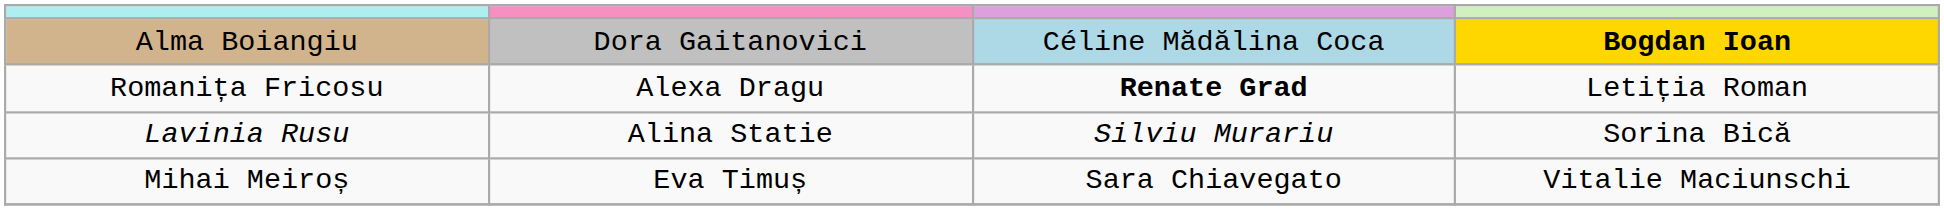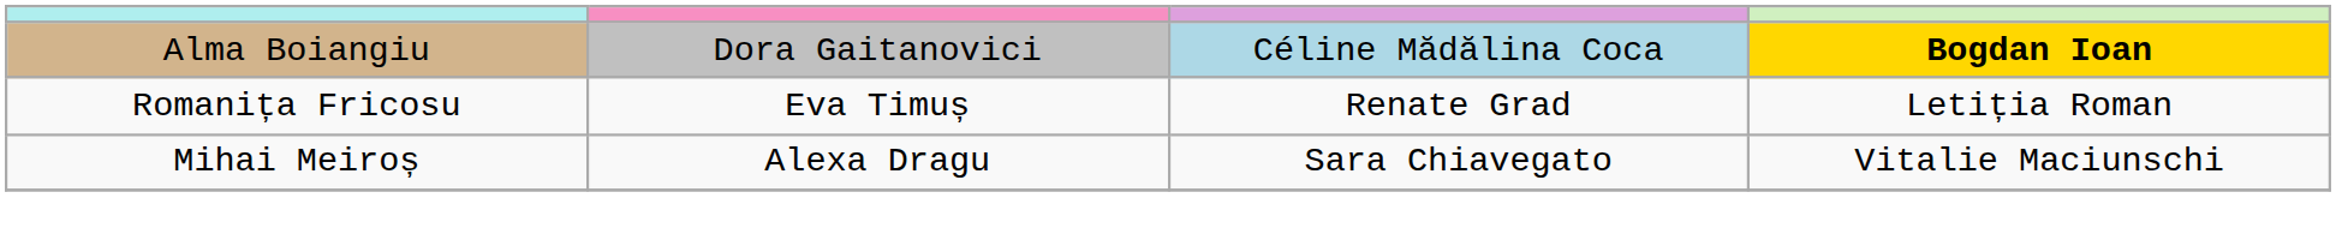Romanița Fricosu | column 2: Alexa Dragu -> Eva Timuș
Romanița Fricosu | column 3: bold -> normal
- row: Lavinia Rusu | Alina Statie | Silviu Murariu | Sorina Bică
Mihai Meiroș | column 2: Eva Timuș -> Alexa Dragu
